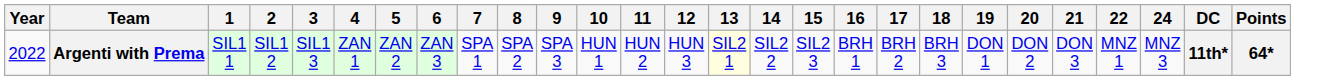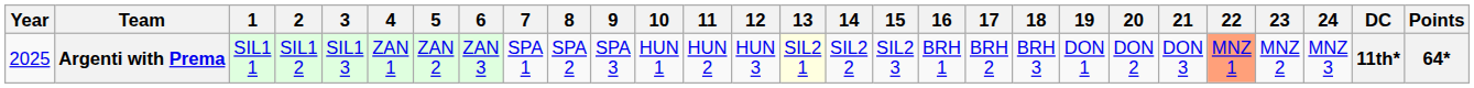+ column: 23 | MNZ 2
Argenti with Prema | Year: 2022 -> 2025
Argenti with Prema | 22: no background -> lightsalmon background
